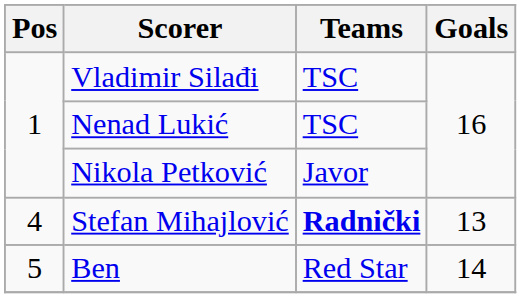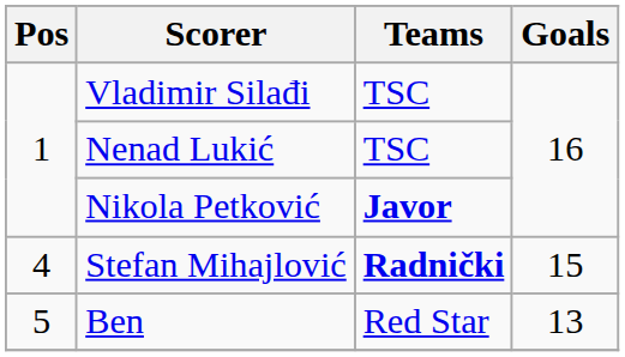Nikola Petković | Teams: normal -> bold
Stefan Mihajlović | Goals: 13 -> 15
Ben | Goals: 14 -> 13
